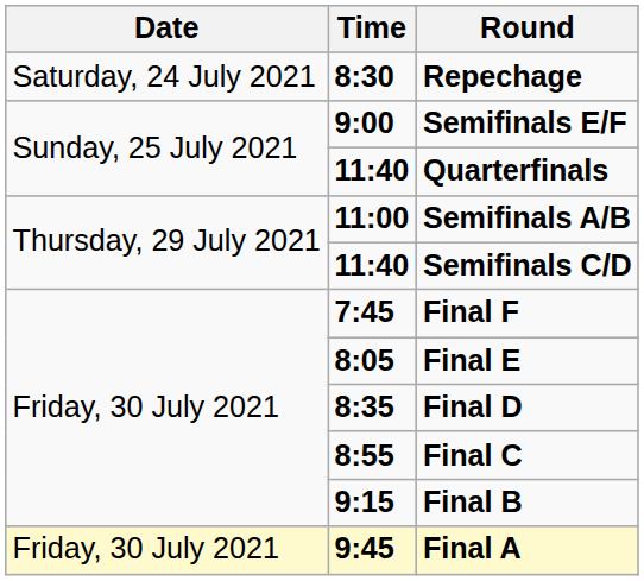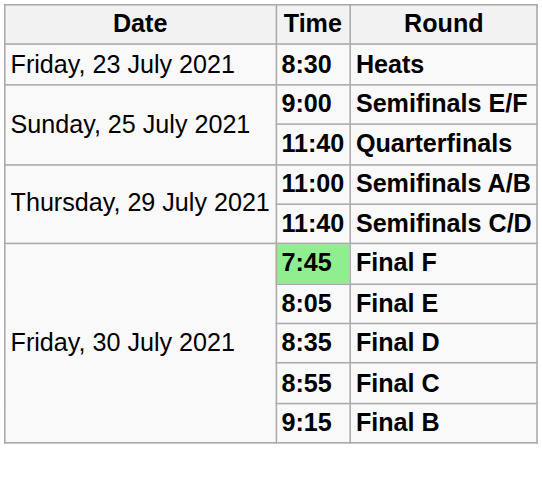+ row: Friday, 23 July 2021 | 8:30 | Heats
- row: Saturday, 24 July 2021 | 8:30 | Repechage
Final F | Time: no background -> lightgreen background
- row: Friday, 30 July 2021 | 9:45 | Final A
